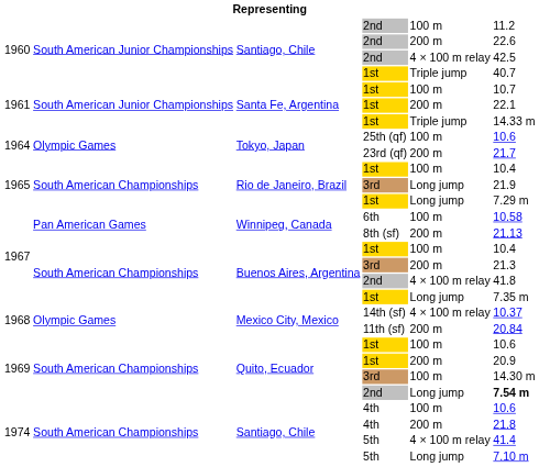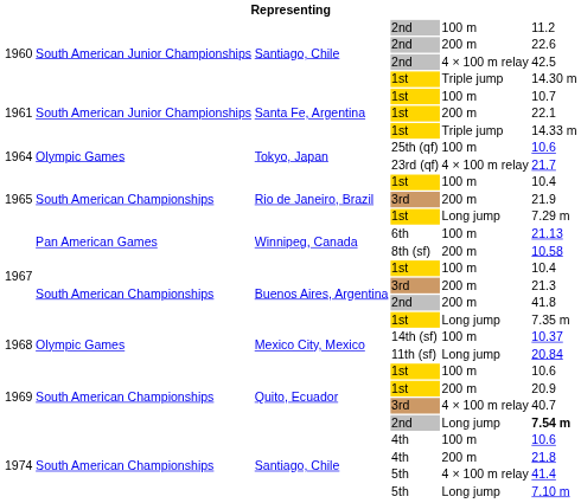1960 / 1st | column 6: 40.7 -> 14.30 m
23rd (qf) | column 5: 200 m -> 4 × 100 m relay
1965 / 3rd | column 5: Long jump -> 200 m
6th | column 6: 10.58 -> 21.13
8th (sf) | column 6: 21.13 -> 10.58
1967 / 2nd | column 5: 4 × 100 m relay -> 200 m
14th (sf) | column 5: 4 × 100 m relay -> 100 m
11th (sf) | column 5: 200 m -> Long jump
1969 / 3rd | column 5: 100 m -> 4 × 100 m relay
1969 / 3rd | column 6: 14.30 m -> 40.7
